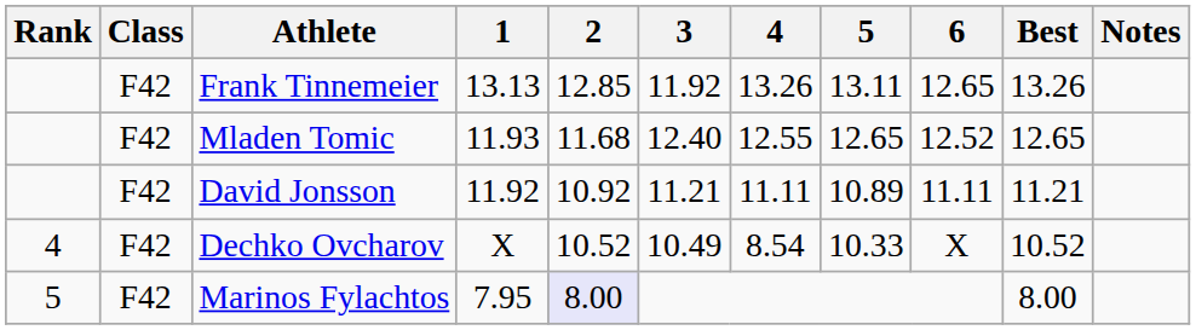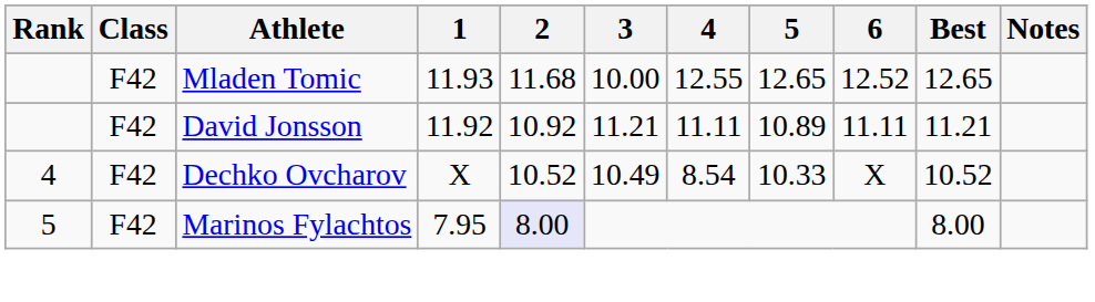- row: F42 | Frank Tinnemeier | 13.13 | 12.85 | 11.92 | 13.26 | 13.11 | 12.65 | 13.26
Mladen Tomic | 3: 12.40 -> 10.00
